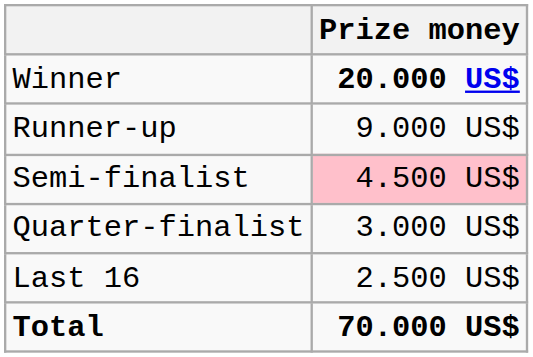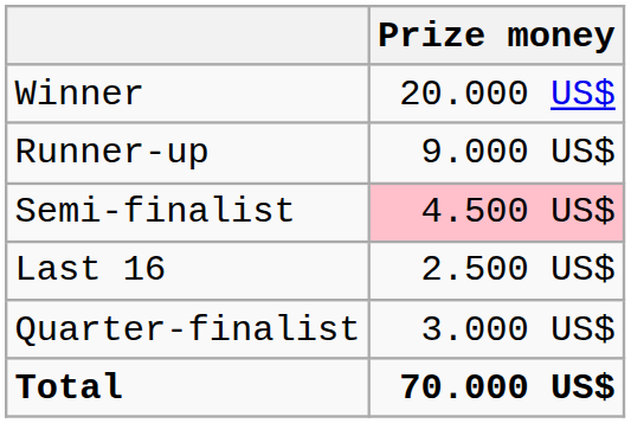Winner | Prize money: bold -> normal
rows swapped: Quarter-finalist <-> Last 16
